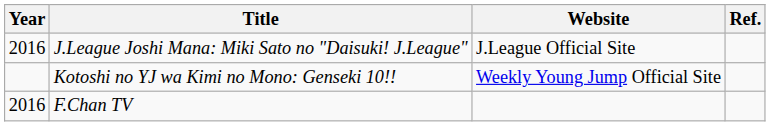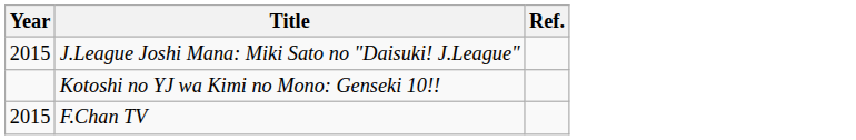- column: Website | J.League Official Site | Weekly Young Jump Official Site
J.League Joshi Mana: Miki Sato no "Daisuki! J.League" | Year: 2016 -> 2015
F.Chan TV | Year: 2016 -> 2015
